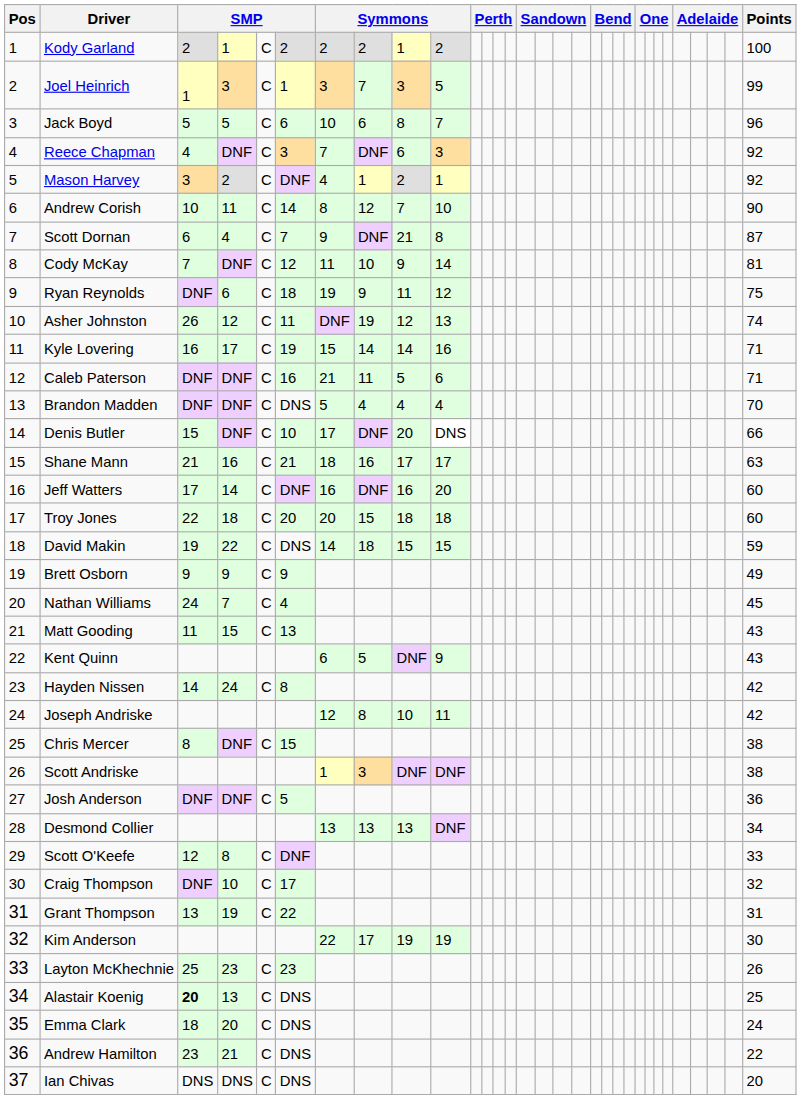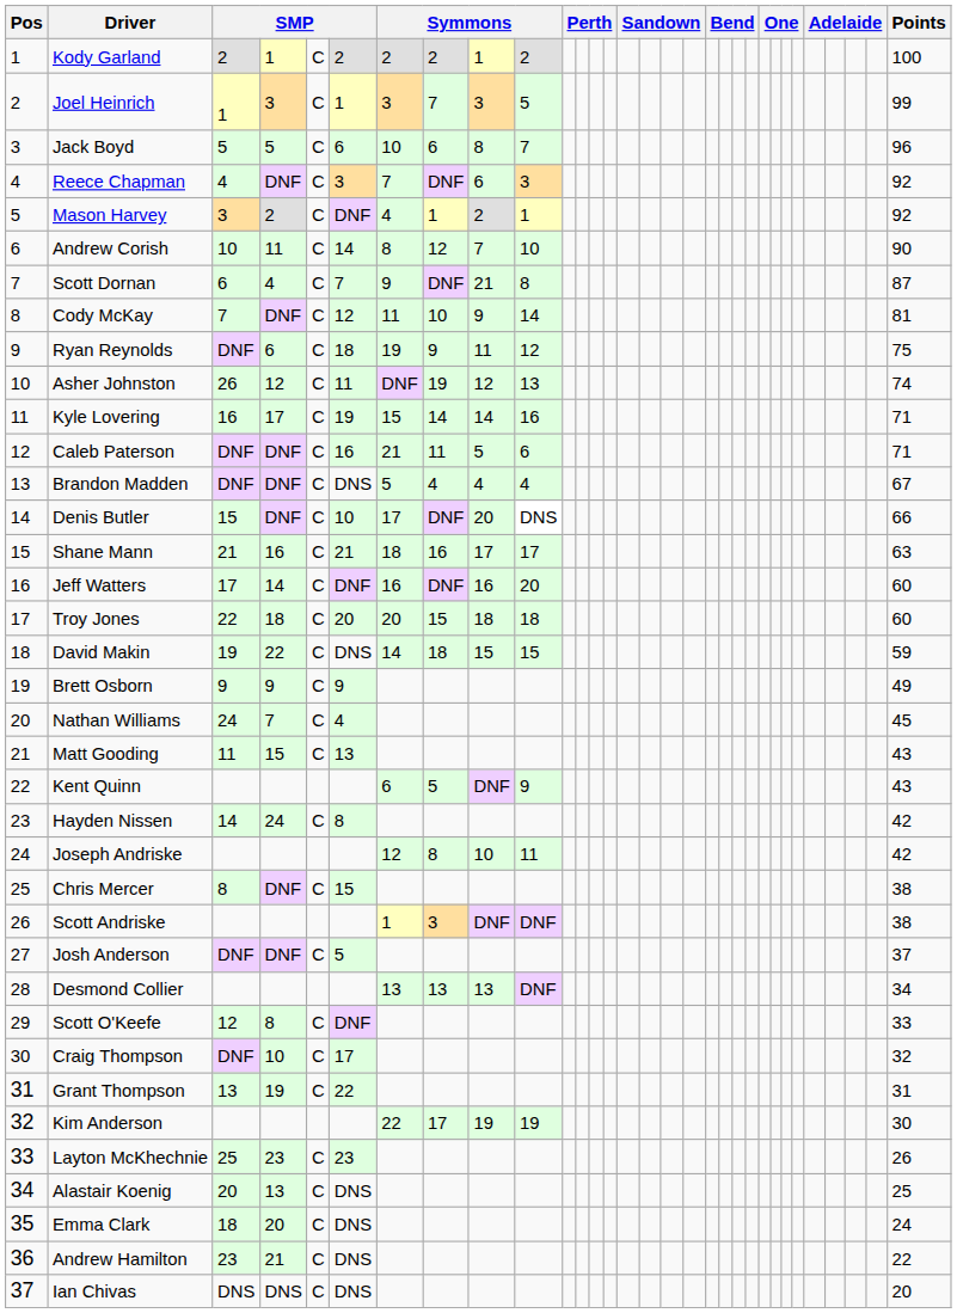Brandon Madden | Points: 70 -> 67
Josh Anderson | Points: 36 -> 37
Alastair Koenig | column 3: bold -> normal
